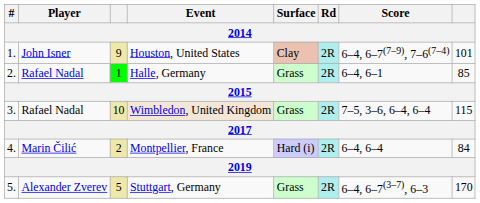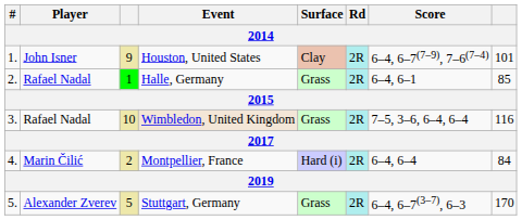Wimbledon, United Kingdom | column 8: 115 -> 116
